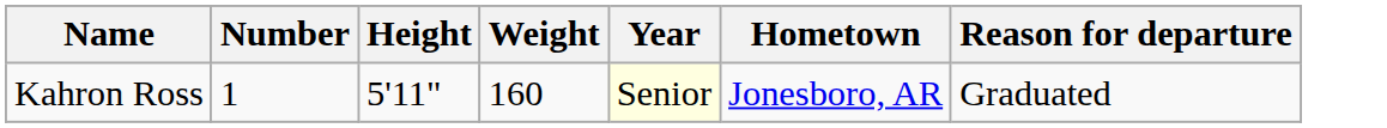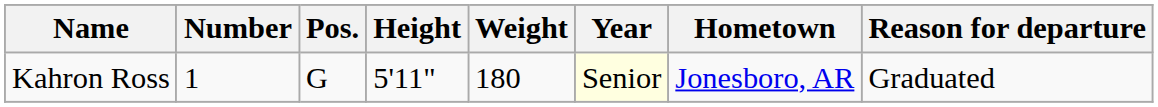+ column: Pos. | G
Kahron Ross | Weight: 160 -> 180
